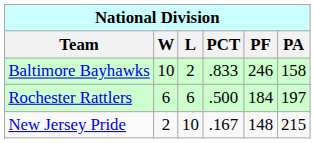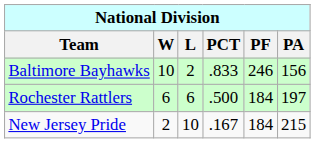Baltimore Bayhawks | PA: 158 -> 156
New Jersey Pride | PF: 148 -> 184
